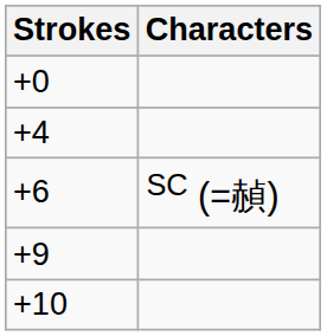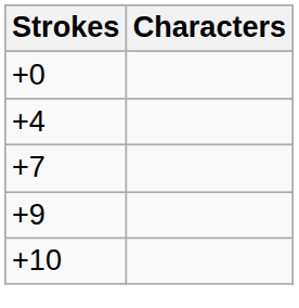- row: +6 | SC (=赬)
+ row: +7
